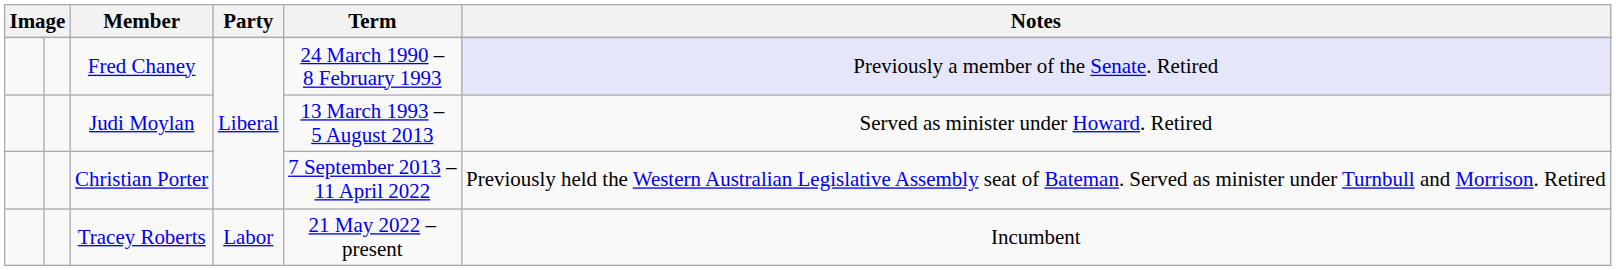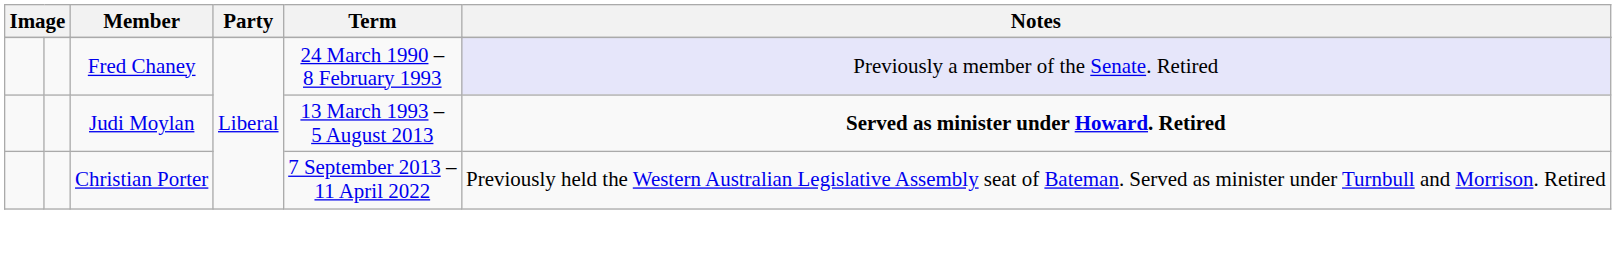Judi Moylan | Notes: normal -> bold
- row: Tracey Roberts | Labor | 21 May 2022 – present | Incumbent
